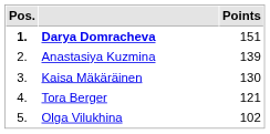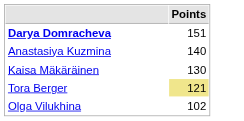- column: Pos. | 1. | 2. | 3. | 4. | 5.
Anastasiya Kuzmina | Points: 139 -> 140
Tora Berger | Points: no background -> khaki background
